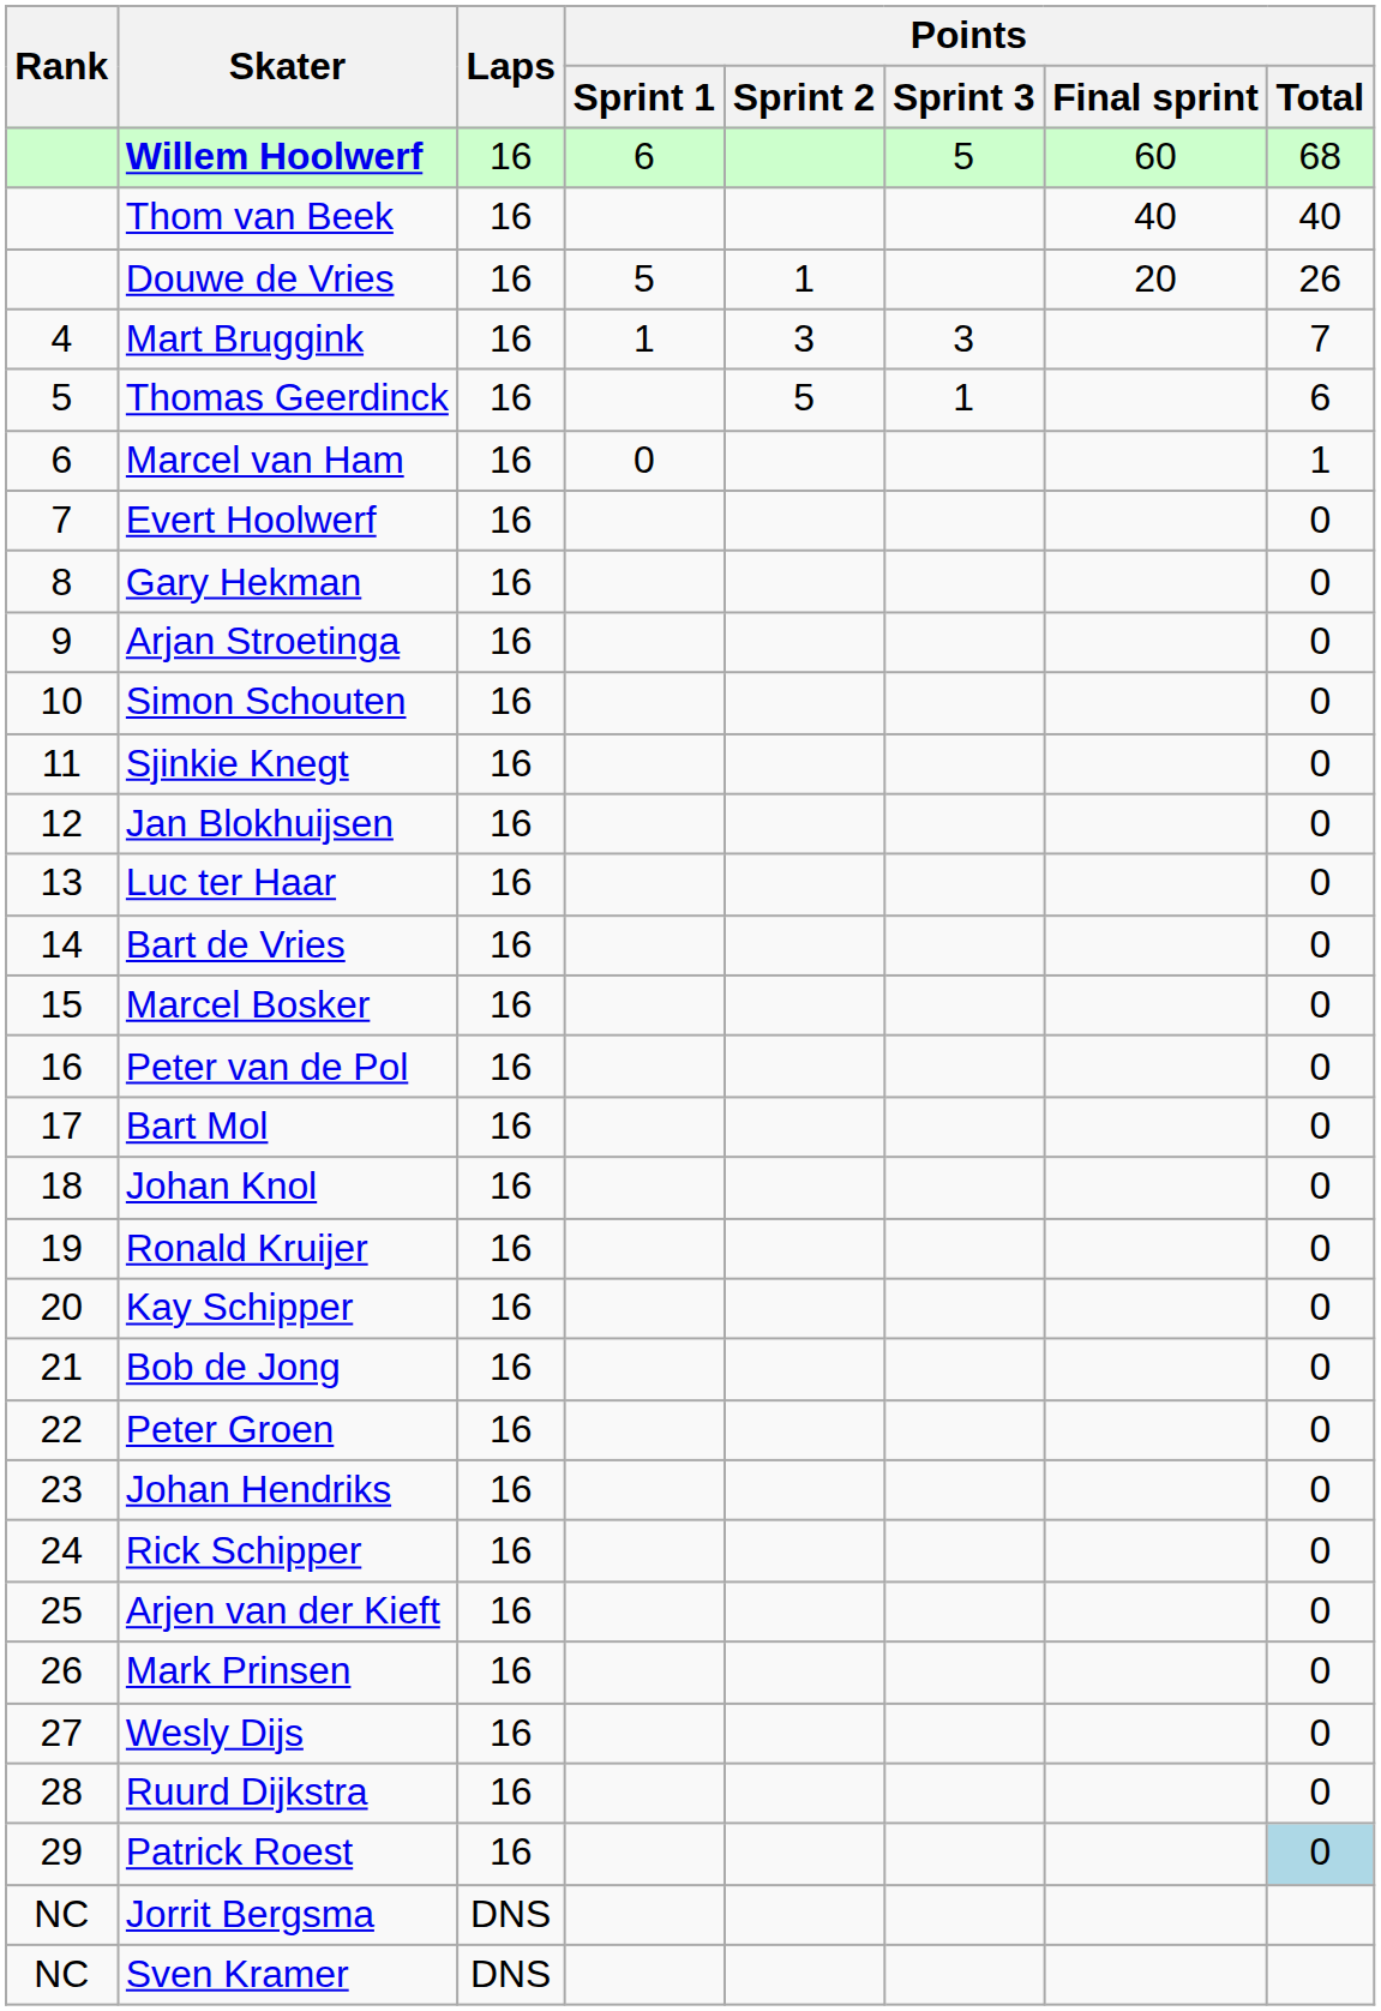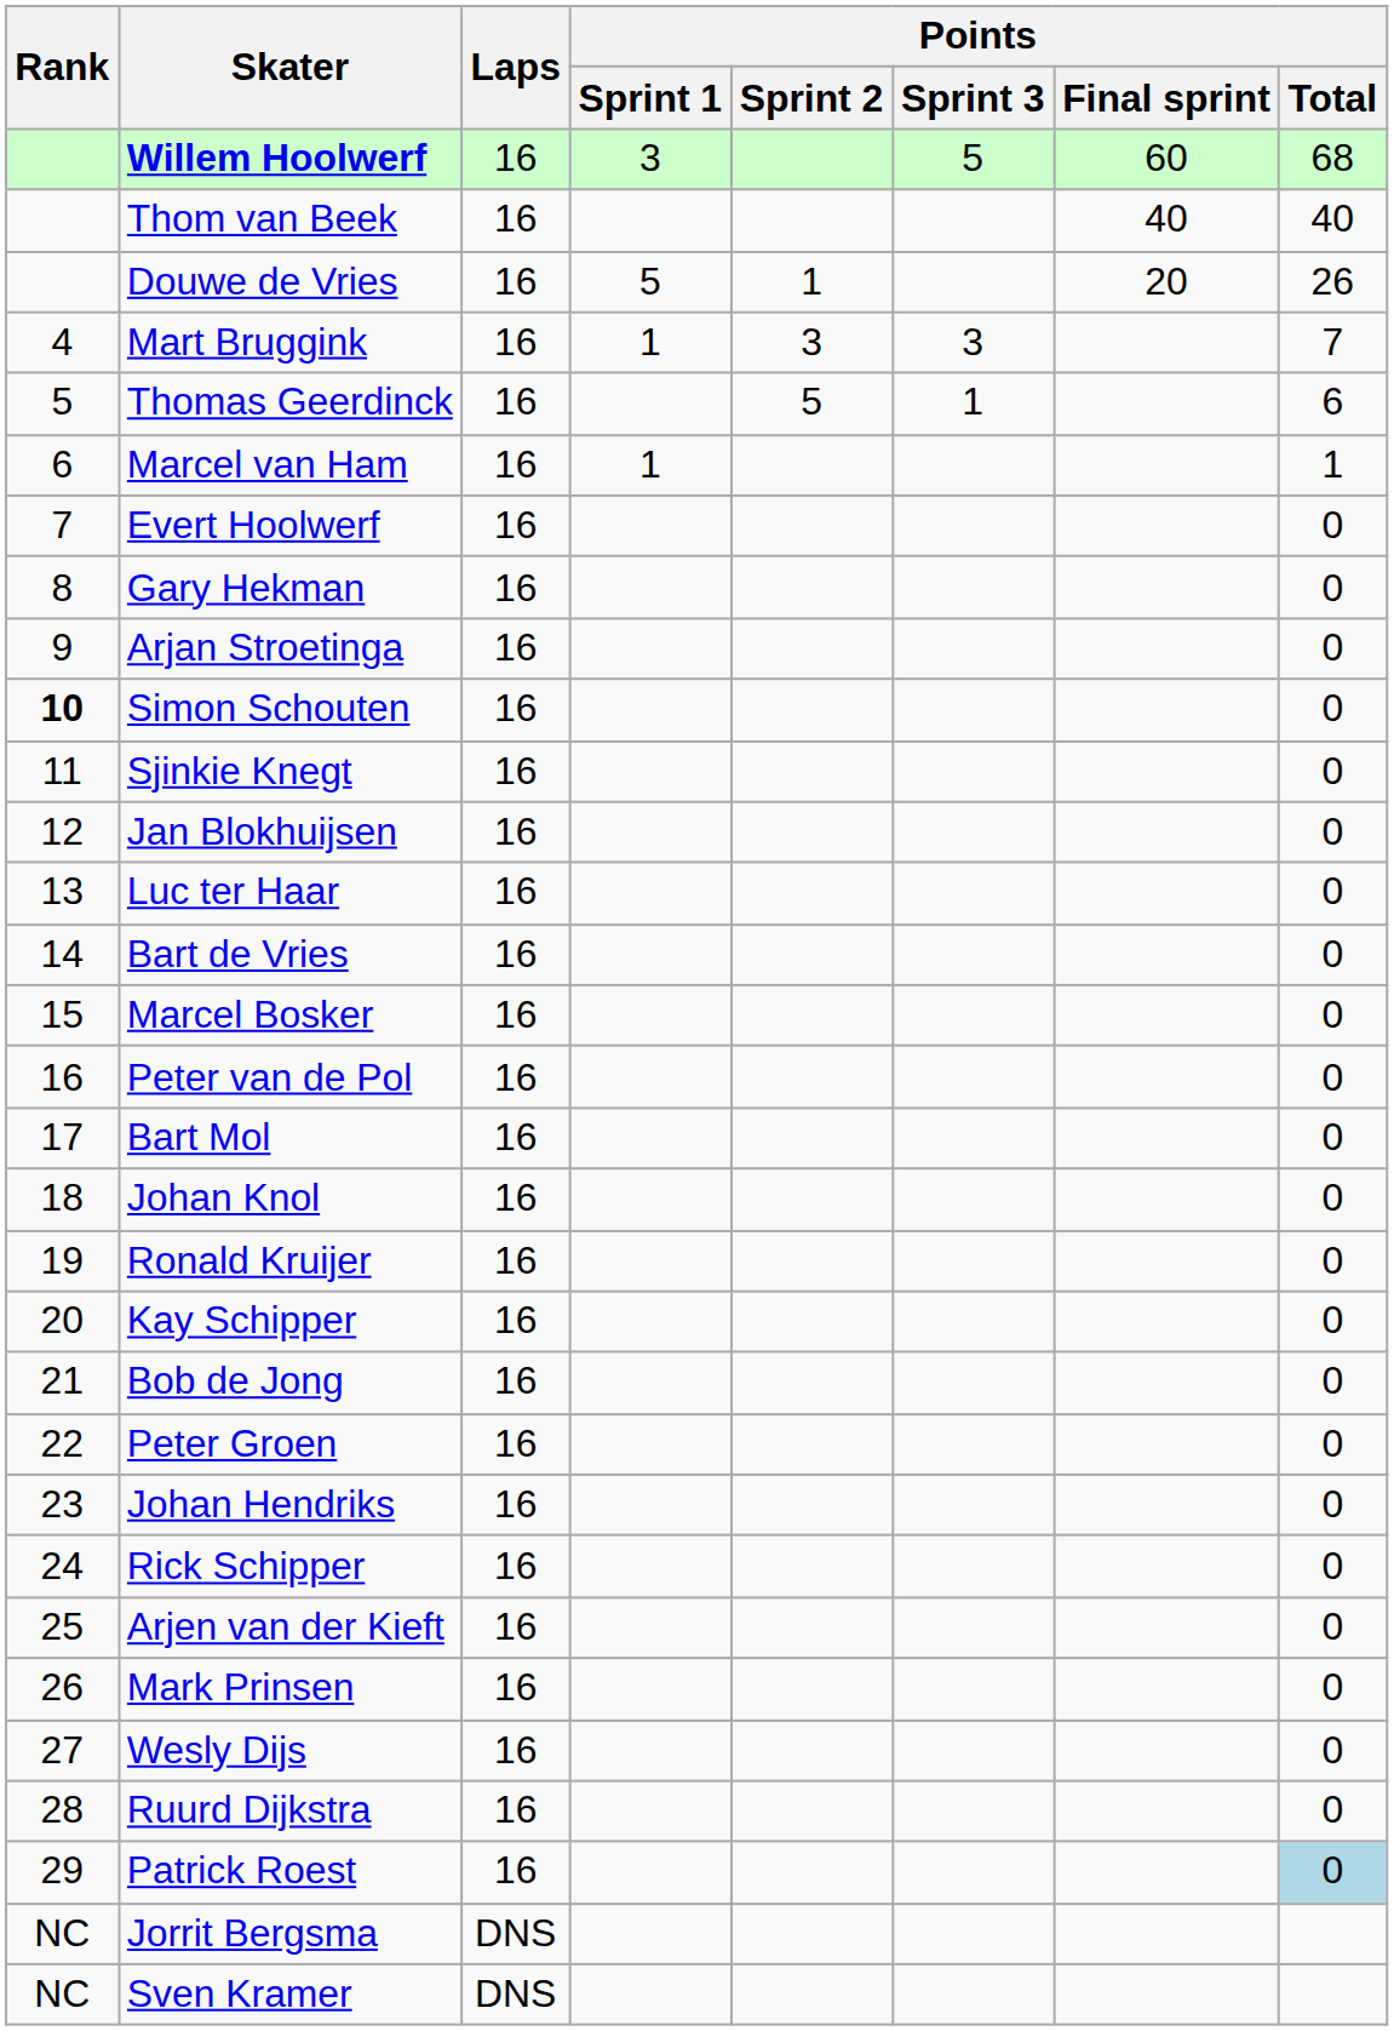Willem Hoolwerf | Points / Sprint 1: 6 -> 3
Marcel van Ham | Points / Sprint 1: 0 -> 1
Simon Schouten | Rank: normal -> bold
